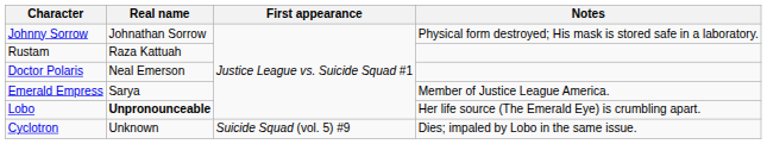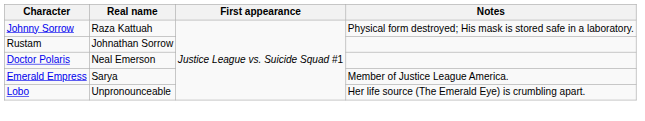Johnny Sorrow | Real name: Johnathan Sorrow -> Raza Kattuah
Rustam | Real name: Raza Kattuah -> Johnathan Sorrow
Lobo | Real name: bold -> normal
- row: Cyclotron | Unknown | Suicide Squad (vol. 5) #9 | Dies; impaled by Lobo in the same issue.
